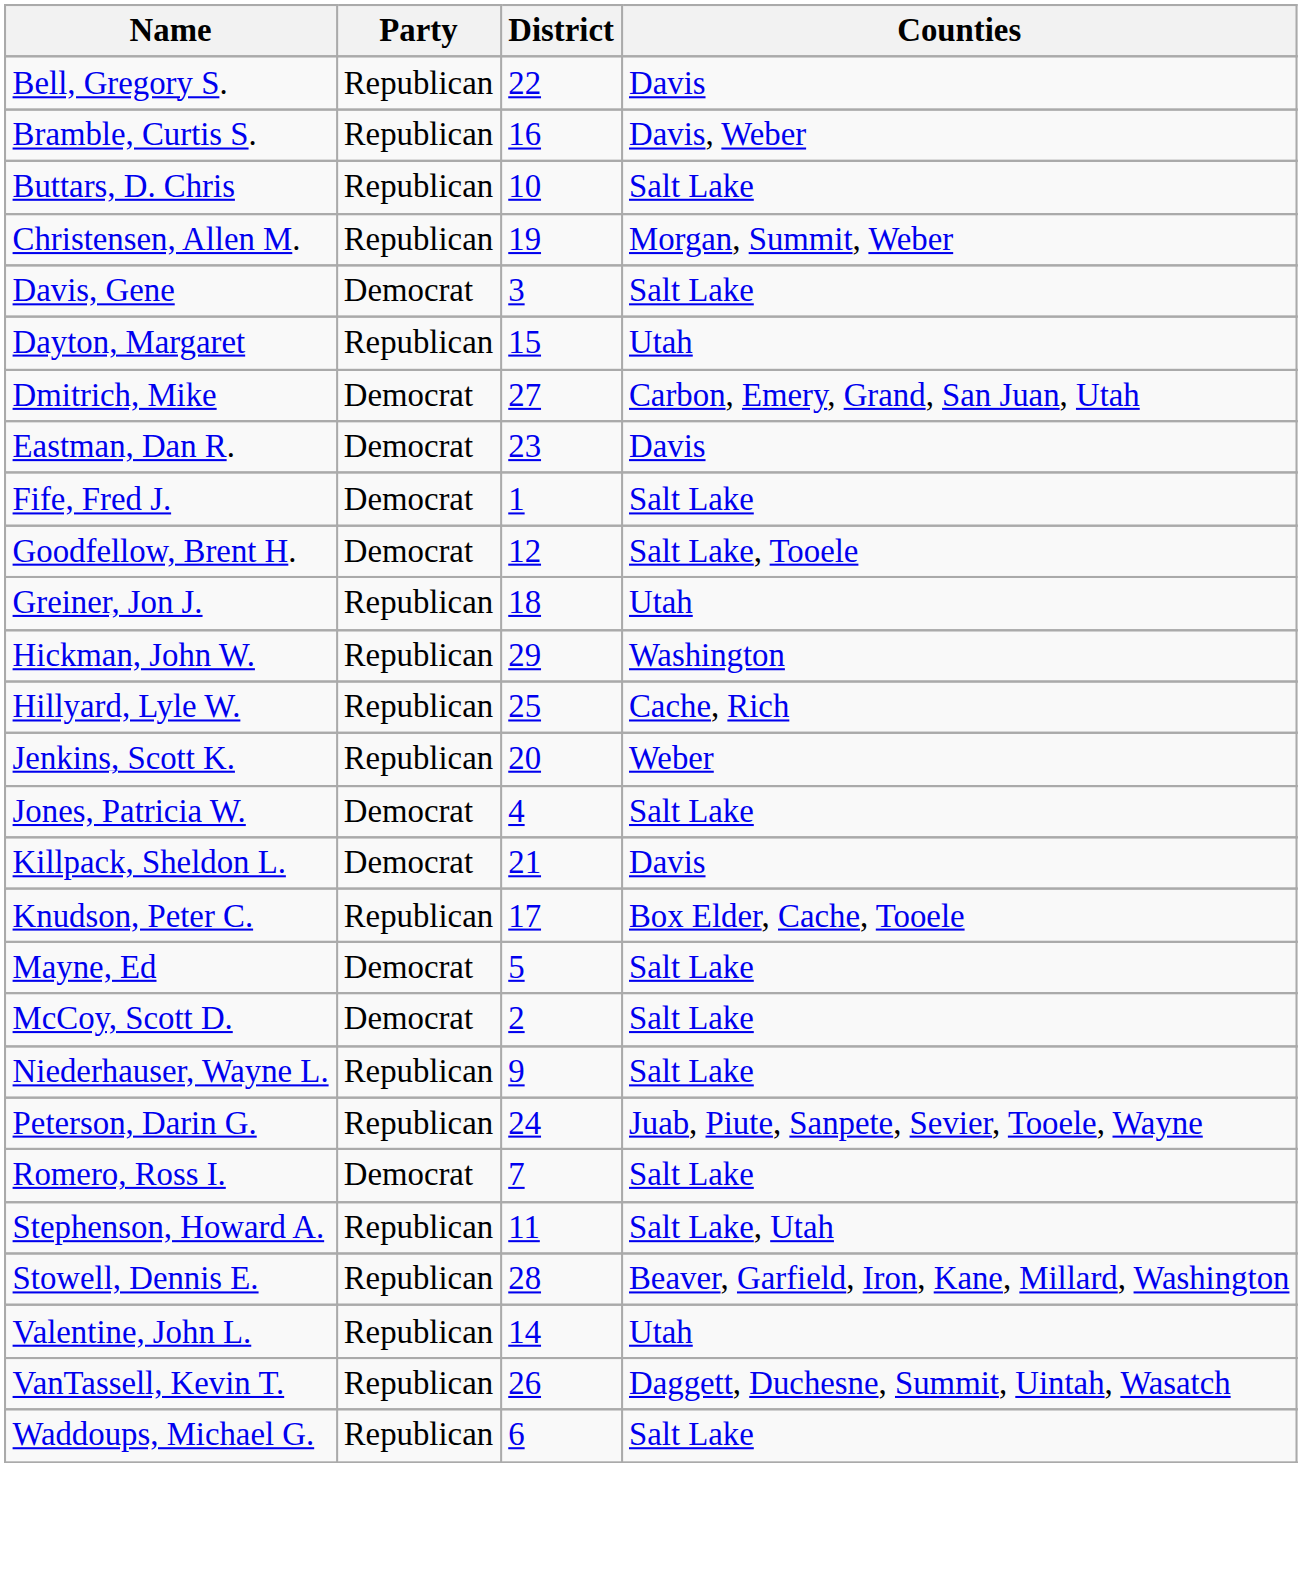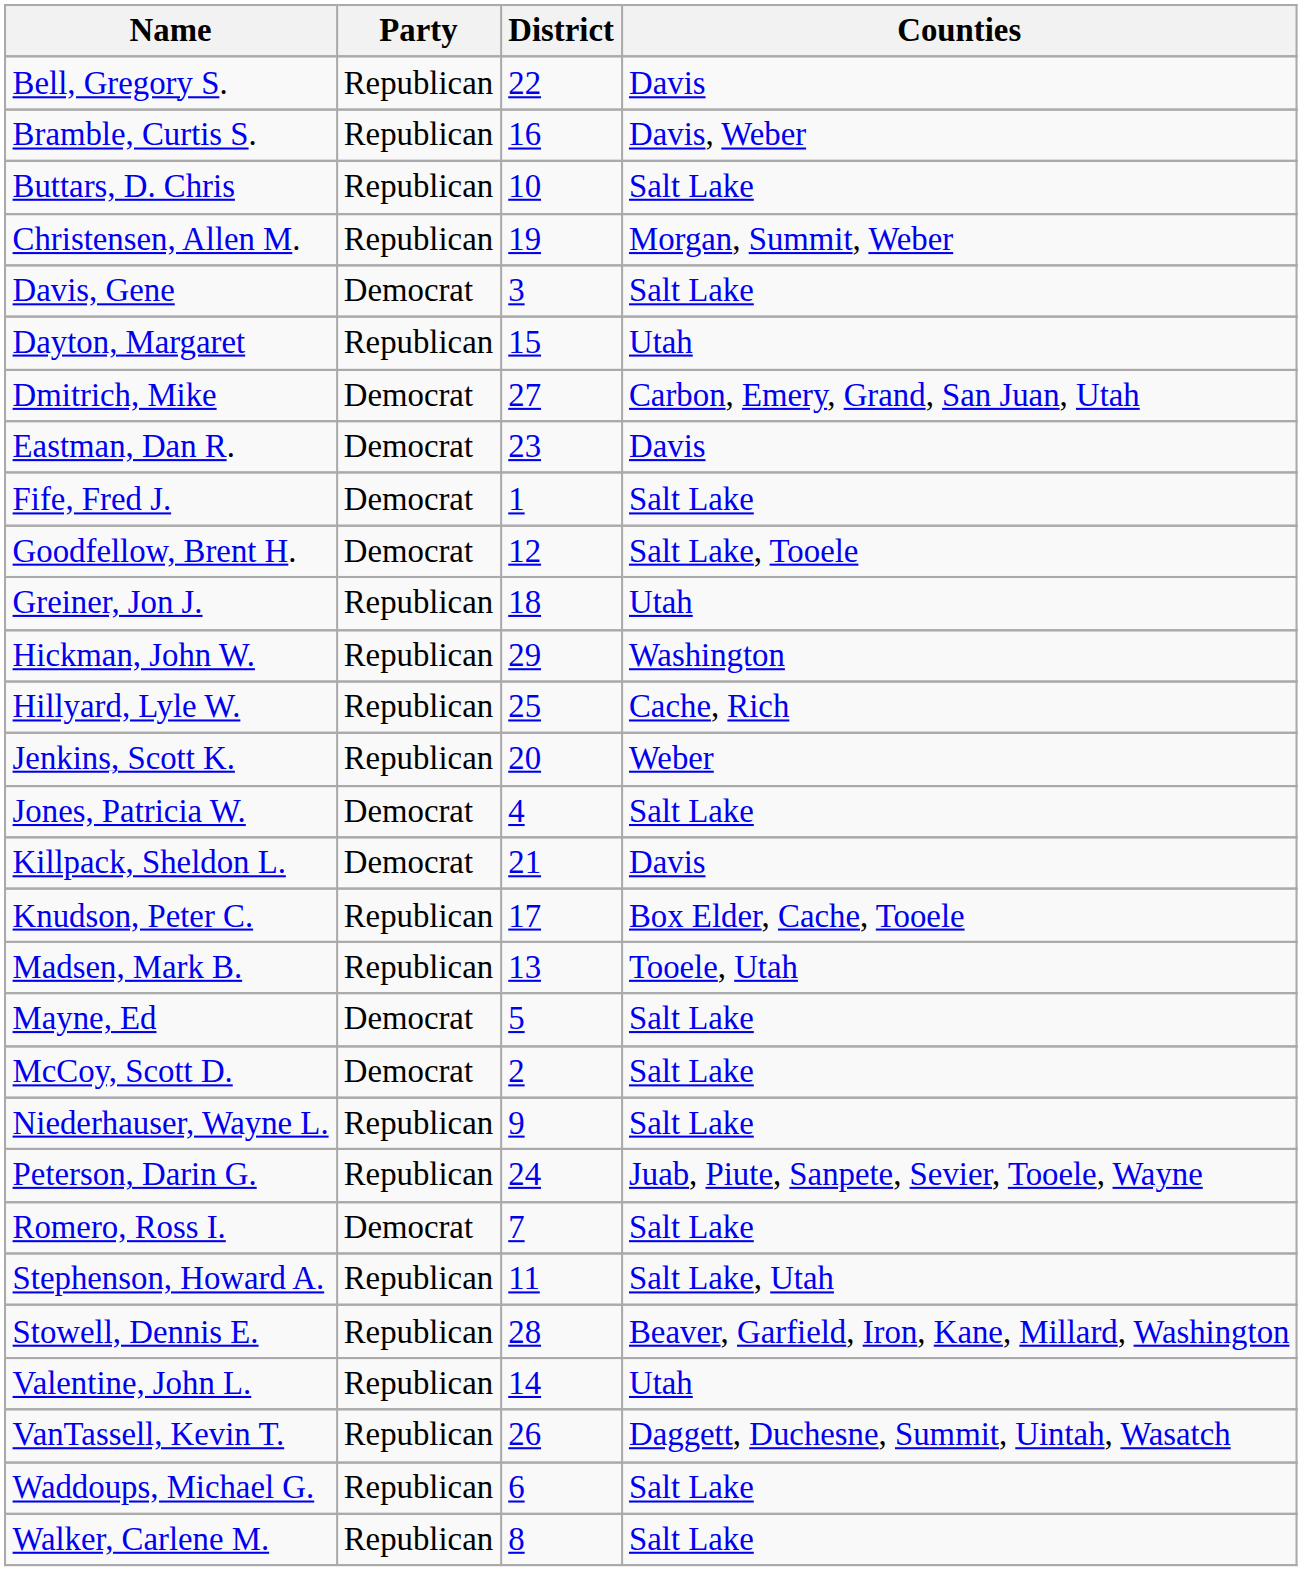+ row: Madsen, Mark B. | Republican | 13 | Tooele, Utah
+ row: Walker, Carlene M. | Republican | 8 | Salt Lake
